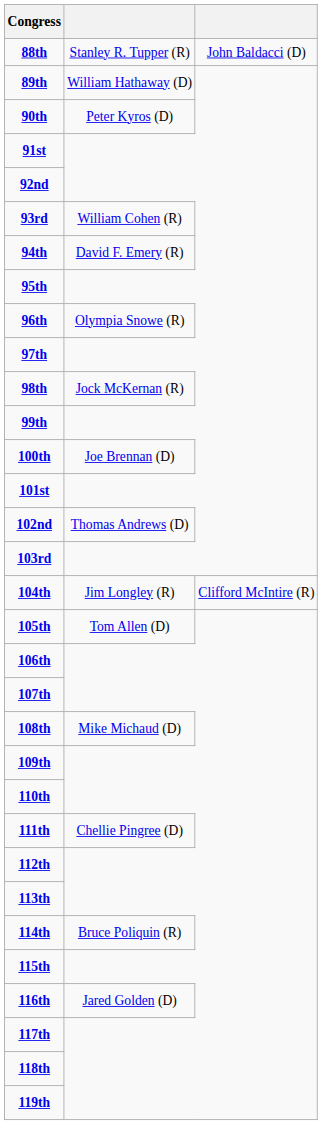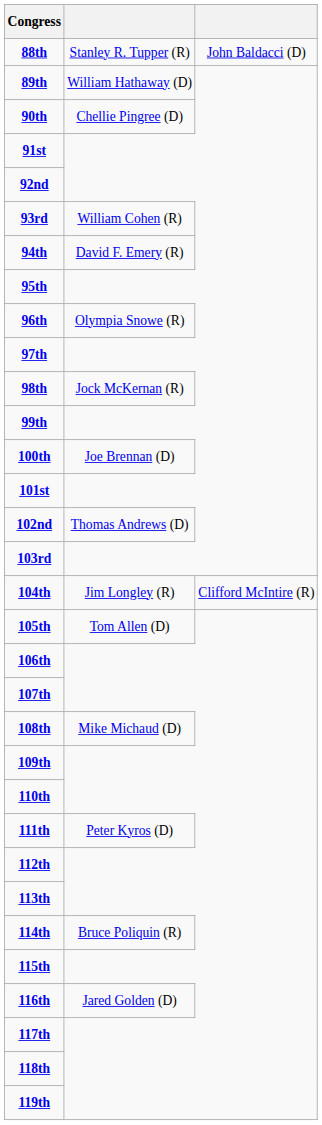90th | column 2: Peter Kyros (D) -> Chellie Pingree (D)
111th | column 2: Chellie Pingree (D) -> Peter Kyros (D)
